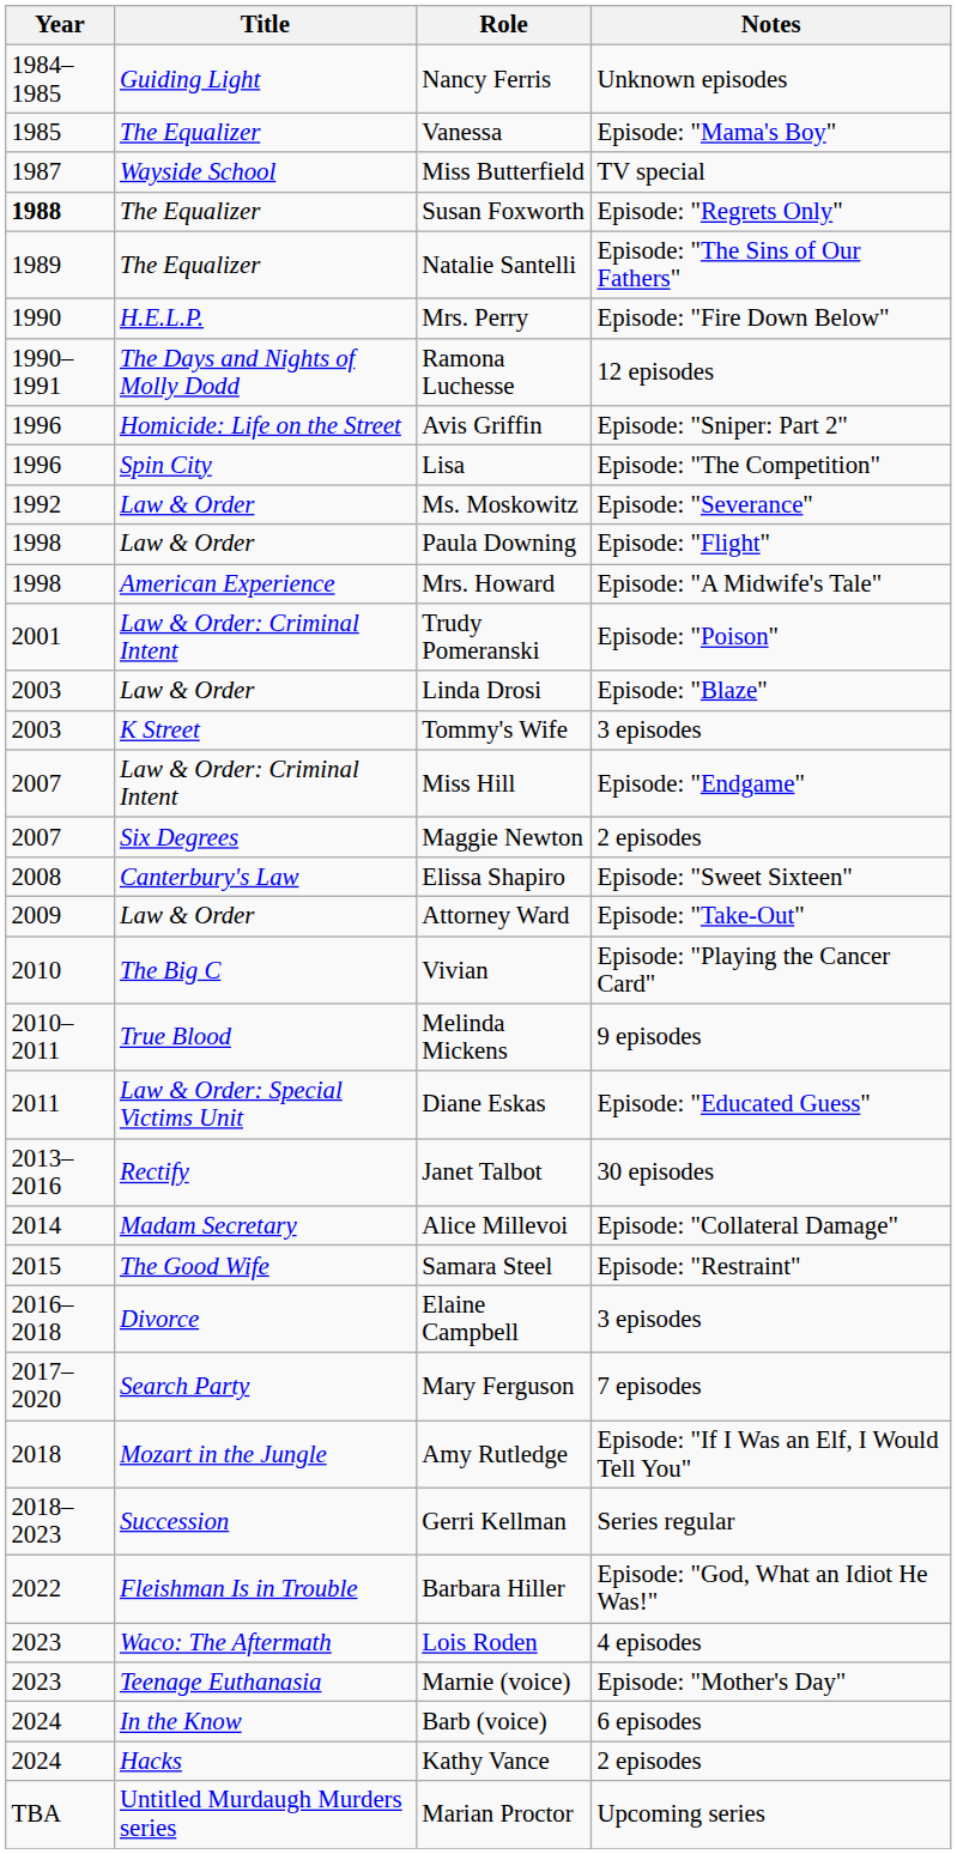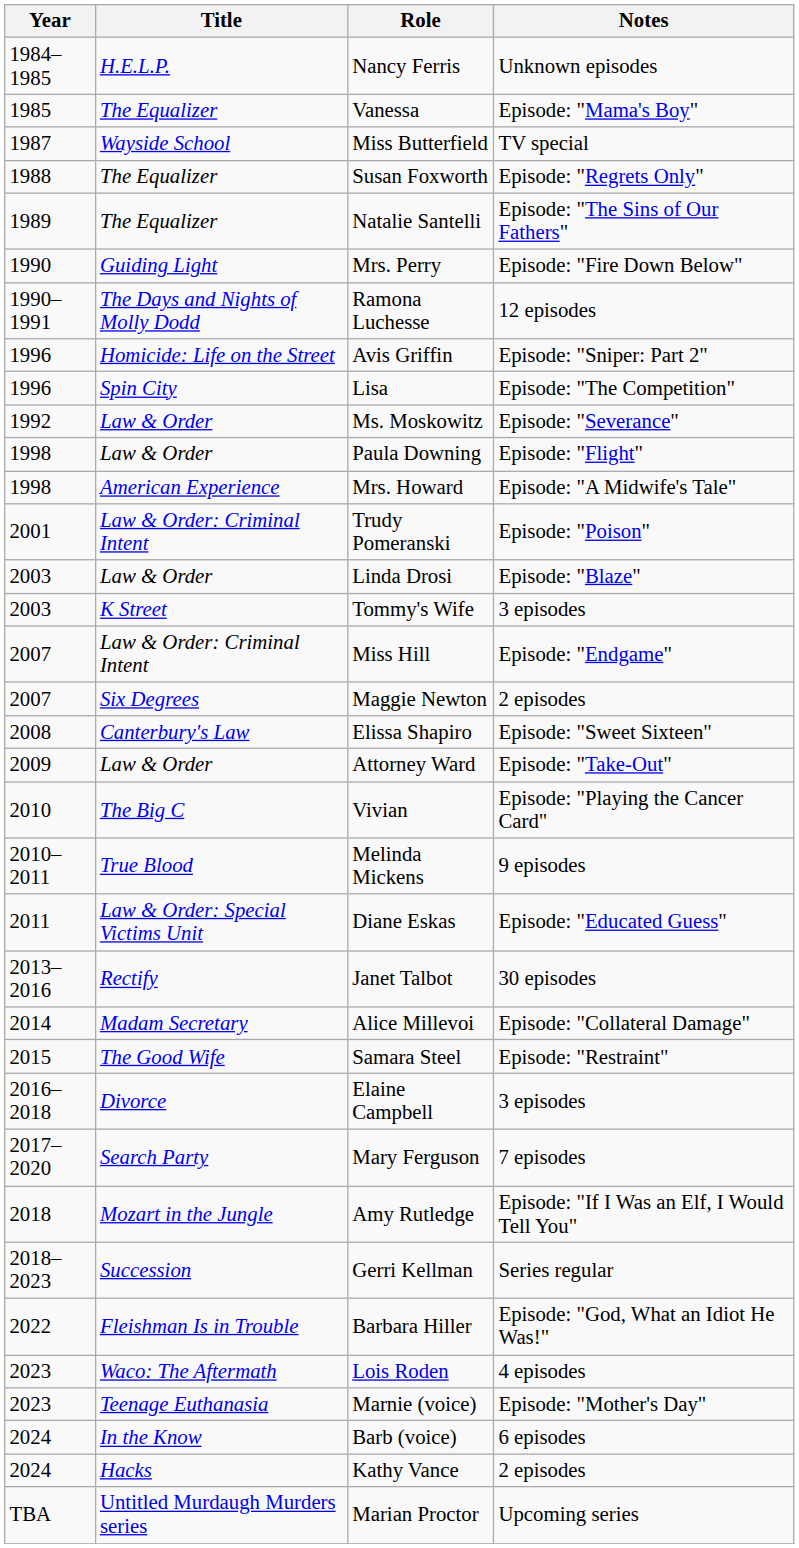Nancy Ferris | Title: Guiding Light -> H.E.L.P.
Susan Foxworth | Year: bold -> normal
Mrs. Perry | Title: H.E.L.P. -> Guiding Light
